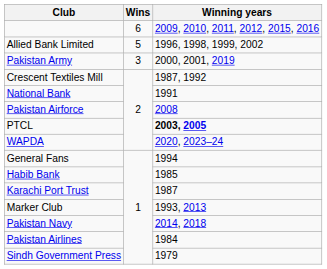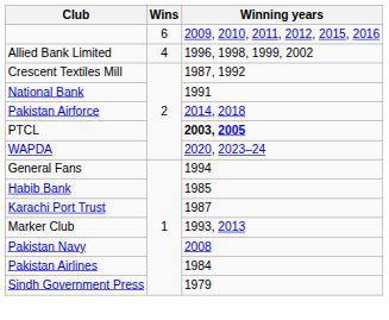Allied Bank Limited | Wins: 5 -> 4
- row: Pakistan Army | 3 | 2000, 2001, 2019
Pakistan Airforce | Winning years: 2008 -> 2014, 2018
Pakistan Navy | Winning years: 2014, 2018 -> 2008
